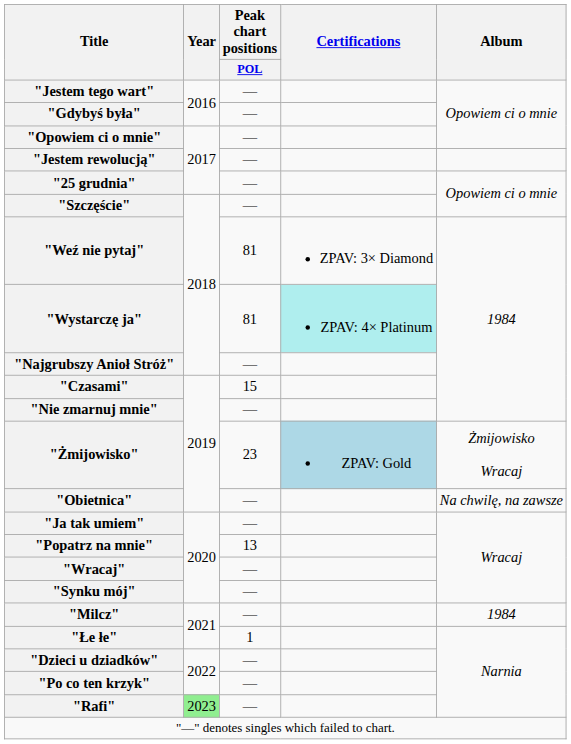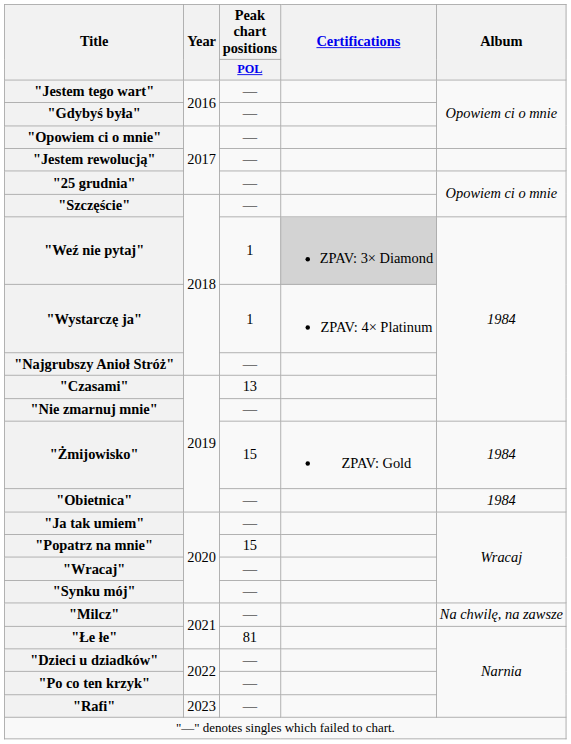"Weź nie pytaj" | Peak chart positions / POL: 81 -> 1
"Weź nie pytaj" | Certifications: no background -> lightgrey background
"Wystarczę ja" | Peak chart positions / POL: 81 -> 1
"Wystarczę ja" | Certifications: paleturquoise background -> no background
"Czasami" | Peak chart positions / POL: 15 -> 13
"Żmijowisko" | Peak chart positions / POL: 23 -> 15
"Żmijowisko" | Certifications: lightblue background -> no background
"Żmijowisko" | Album: Żmijowisko Wracaj -> 1984
"Obietnica" | Album: Na chwilę, na zawsze -> 1984
"Popatrz na mnie" | Peak chart positions / POL: 13 -> 15
"Milcz" | Album: 1984 -> Na chwilę, na zawsze
"Łe łe" | Peak chart positions / POL: 1 -> 81
"Rafi" | Year: lightgreen background -> no background
